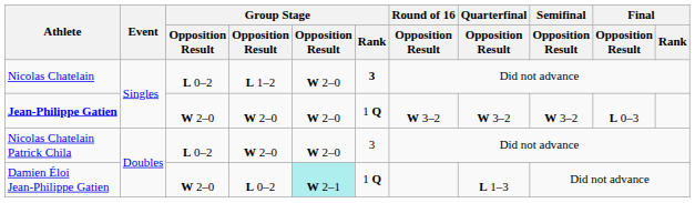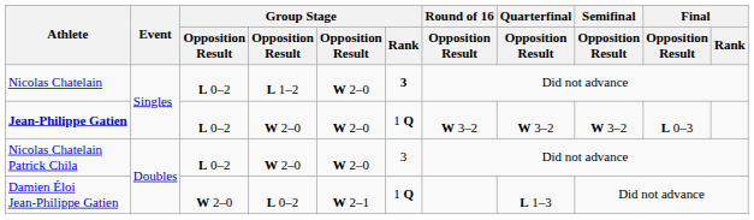Jean-Philippe Gatien | column 3: W 2–0 -> L 0–2
Damien Éloi Jean-Philippe Gatien | column 5: paleturquoise background -> no background
